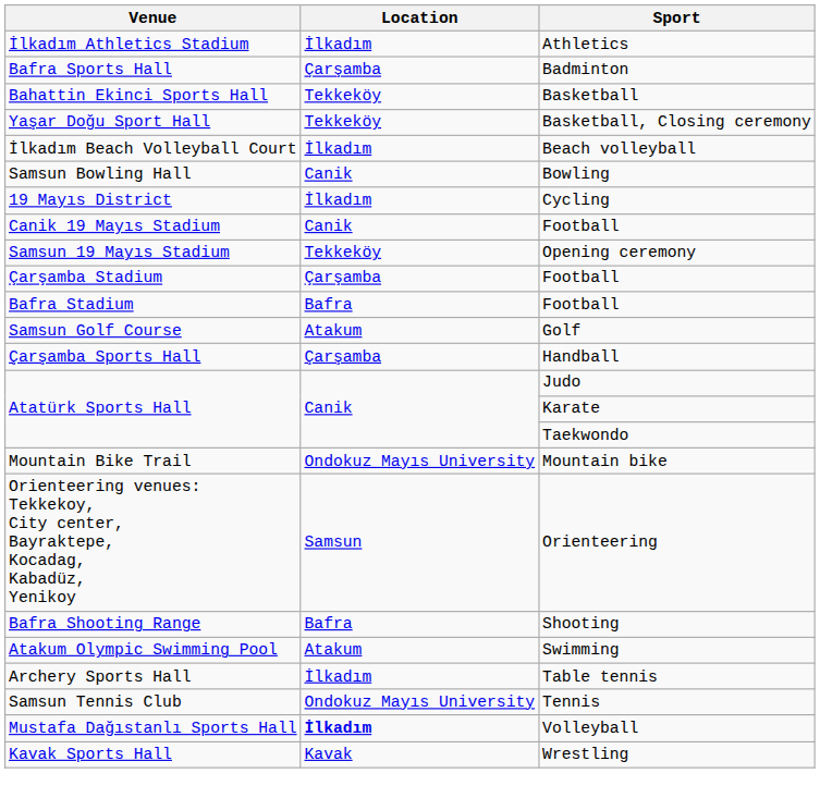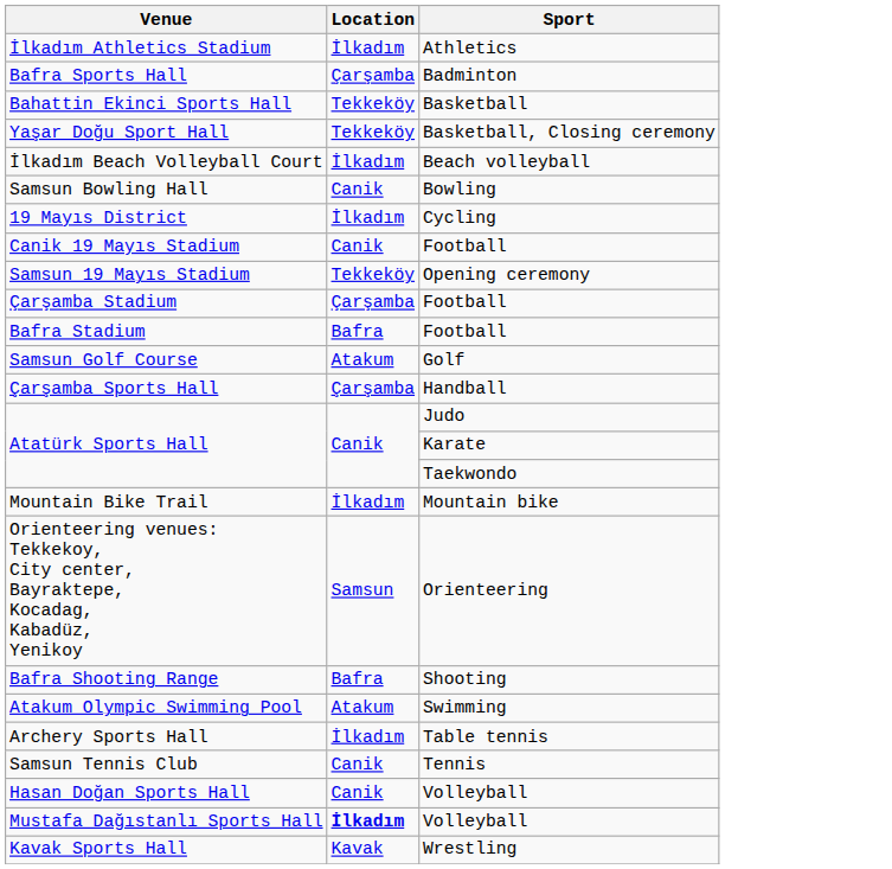Mountain Bike Trail | Location: Ondokuz Mayıs University -> İlkadım
Samsun Tennis Club | Location: Ondokuz Mayıs University -> Canik
+ row: Hasan Doğan Sports Hall | Canik | Volleyball
